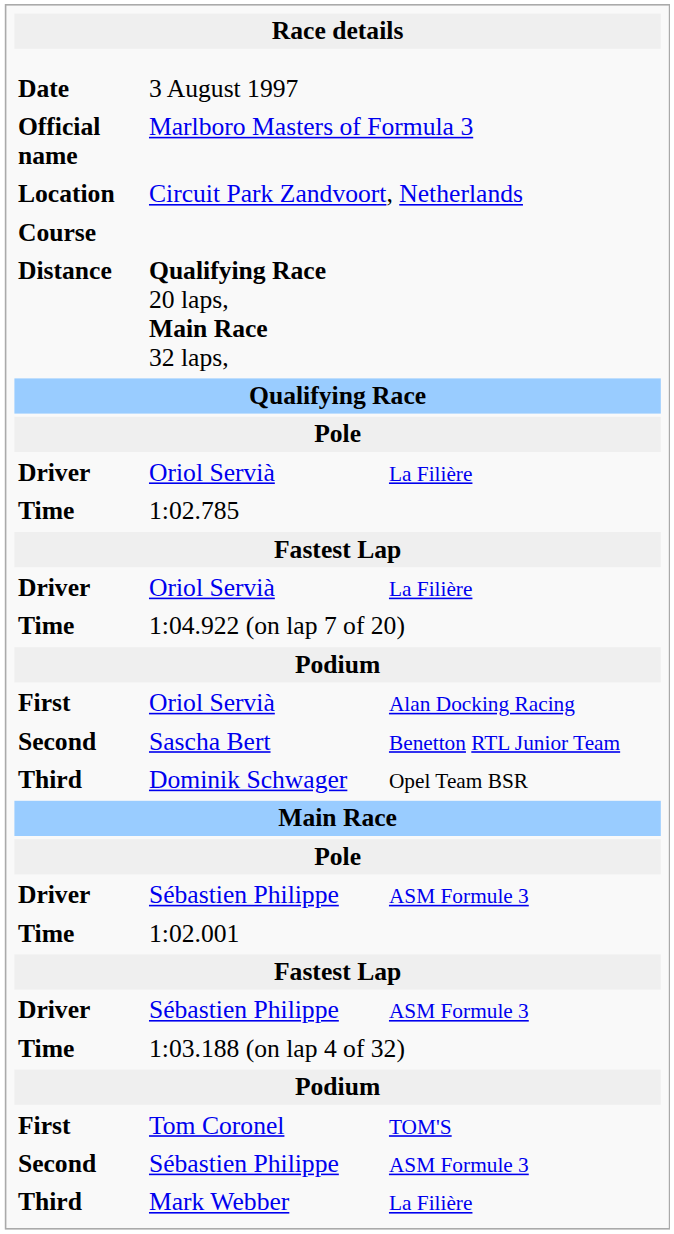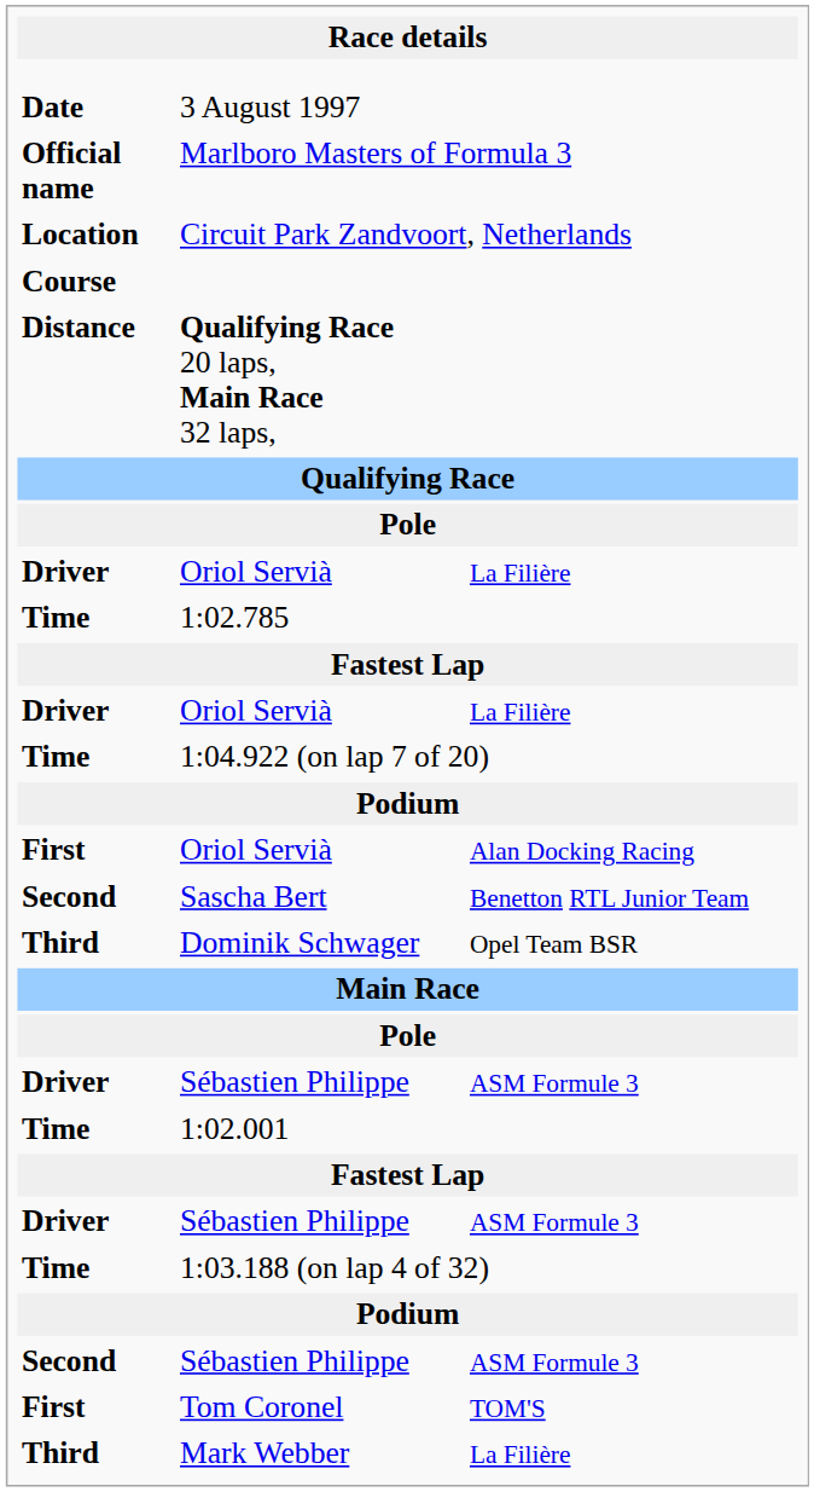rows swapped: Tom Coronel <-> Second / Sébastien Philippe
